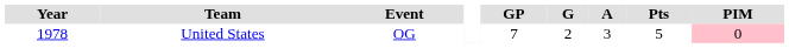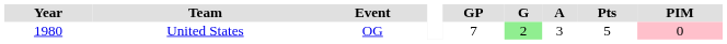United States | Year: 1978 -> 1980
United States | G: no background -> lightgreen background
